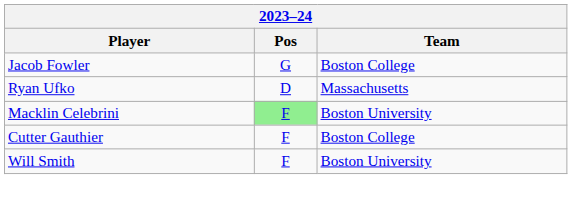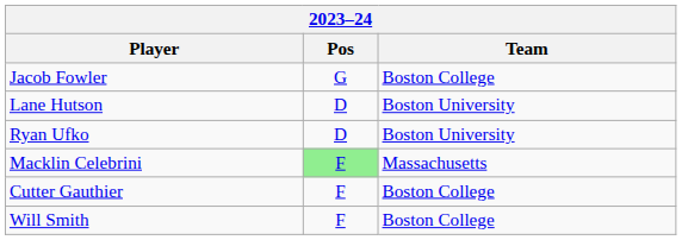+ row: Lane Hutson | D | Boston University
Ryan Ufko | Team: Massachusetts -> Boston University
Macklin Celebrini | Team: Boston University -> Massachusetts
Will Smith | Team: Boston University -> Boston College
